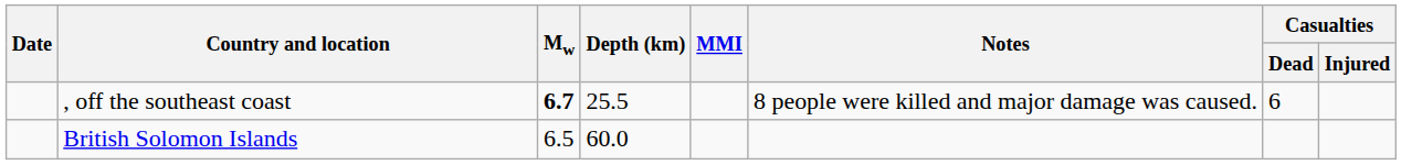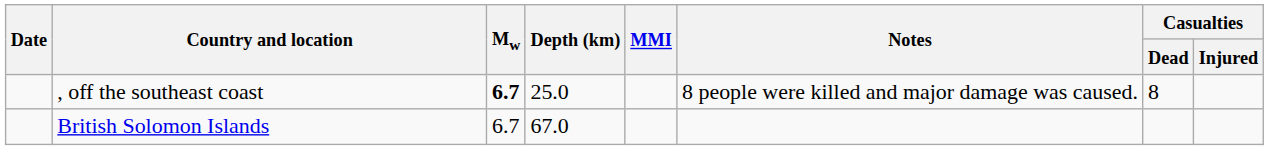, off the southeast coast | Depth (km): 25.5 -> 25.0
, off the southeast coast | Casualties / Dead: 6 -> 8
British Solomon Islands | Mw: 6.5 -> 6.7
British Solomon Islands | Depth (km): 60.0 -> 67.0
